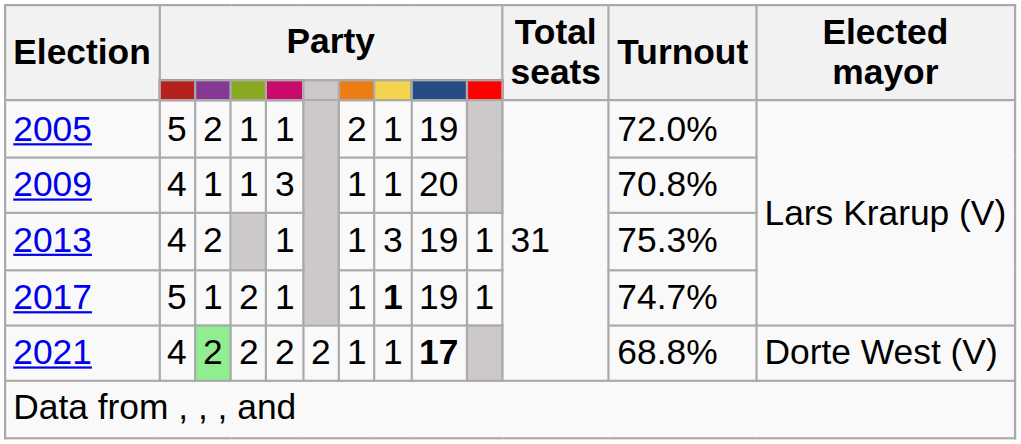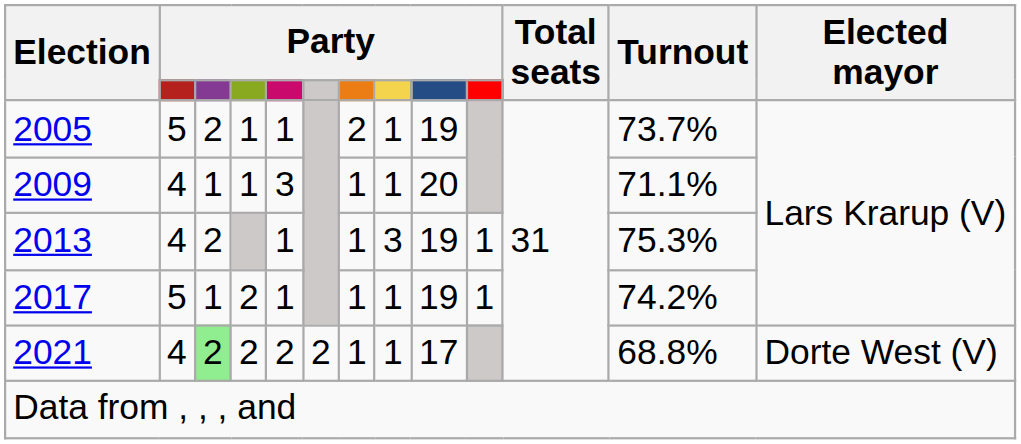2005 | Turnout: 72.0% -> 73.7%
2009 | Turnout: 70.8% -> 71.1%
2017 | column 8: bold -> normal
2017 | Turnout: 74.7% -> 74.2%
2021 | column 9: bold -> normal
